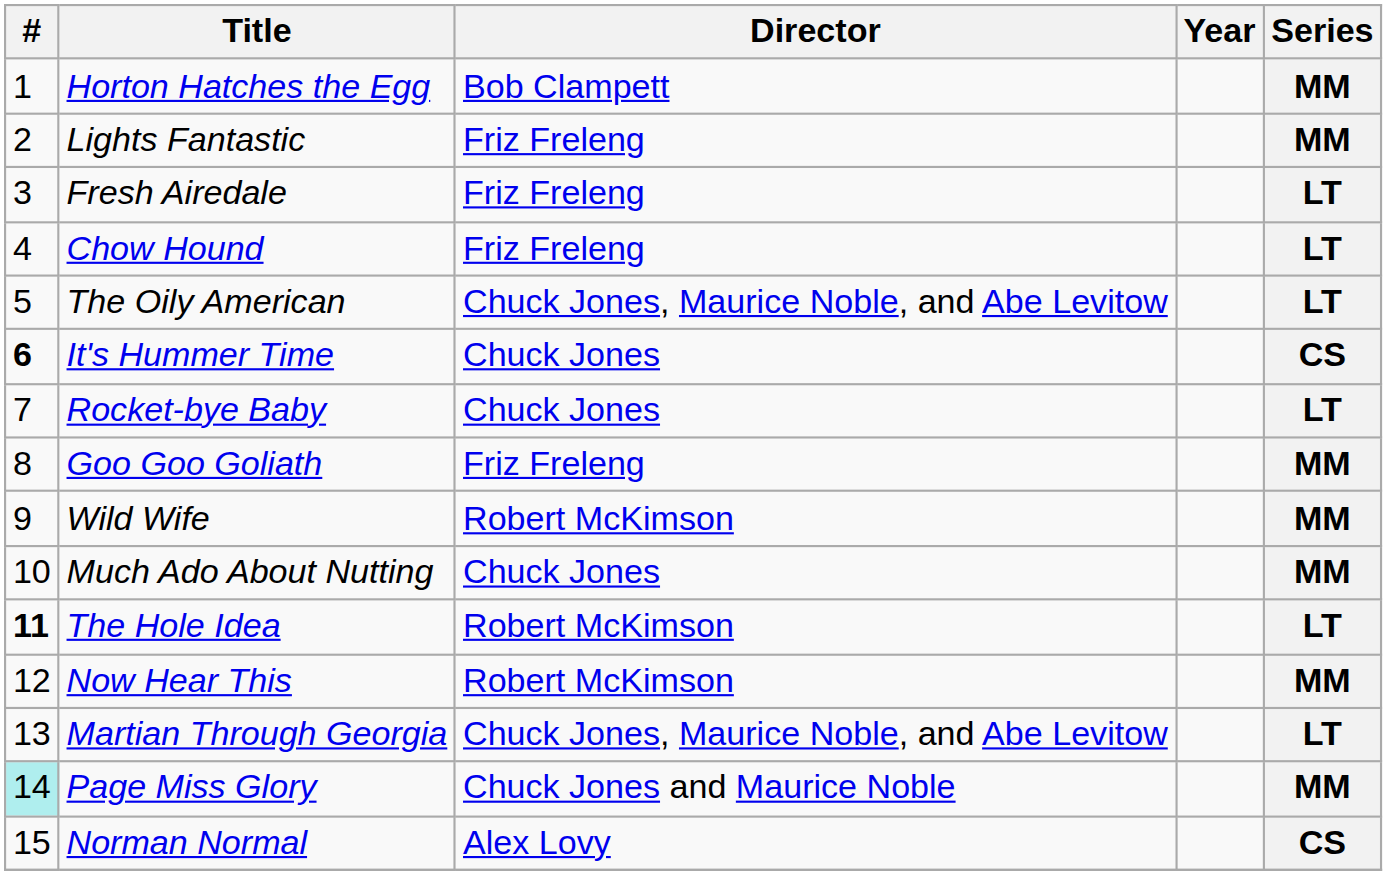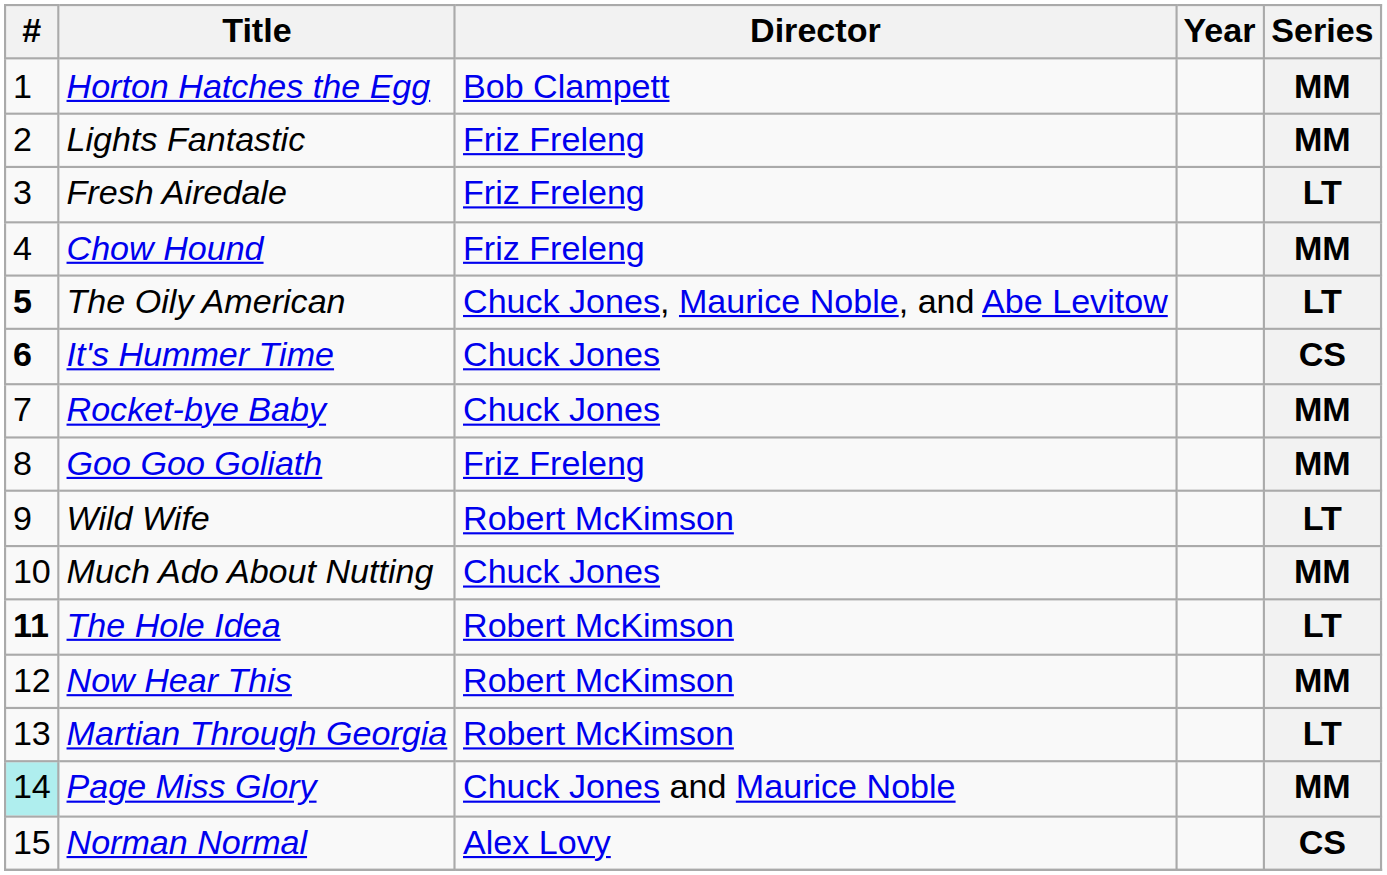Chow Hound | Series: LT -> MM
The Oily American | #: normal -> bold
Rocket-bye Baby | Series: LT -> MM
Wild Wife | Series: MM -> LT
Martian Through Georgia | Director: Chuck Jones, Maurice Noble, and Abe Levitow -> Robert McKimson
